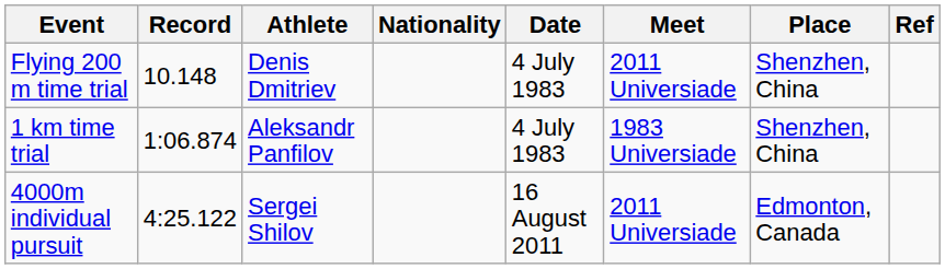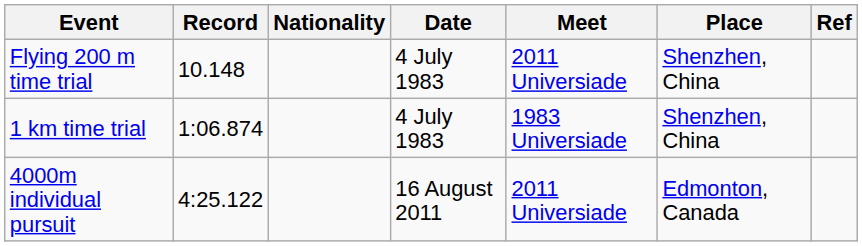- column: Athlete | Denis Dmitriev | Aleksandr Panfilov | Sergei Shilov
